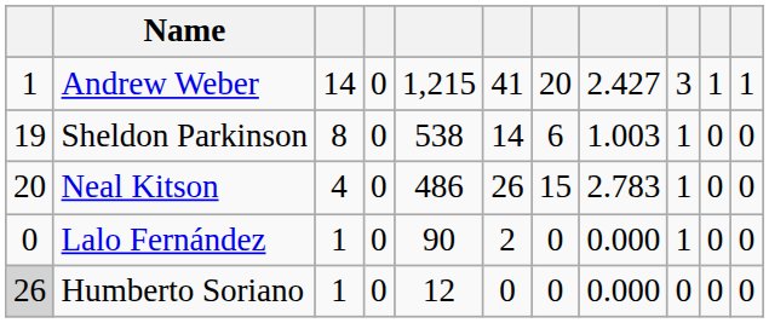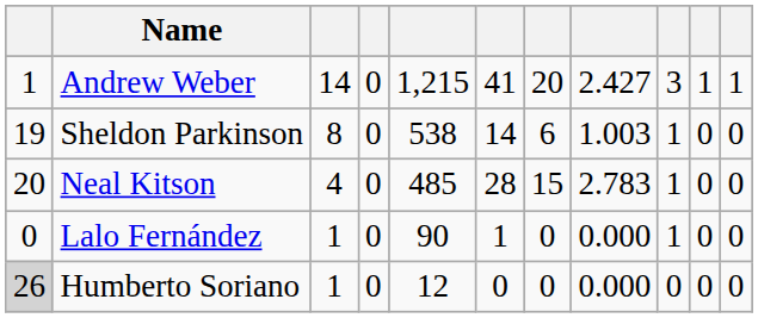Neal Kitson | column 5: 486 -> 485
Neal Kitson | column 6: 26 -> 28
Lalo Fernández | column 6: 2 -> 1
